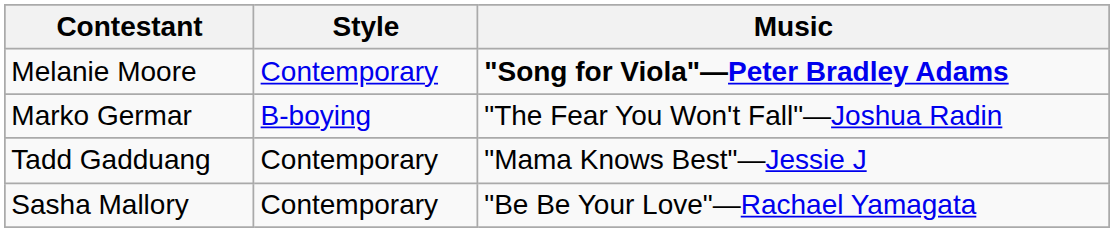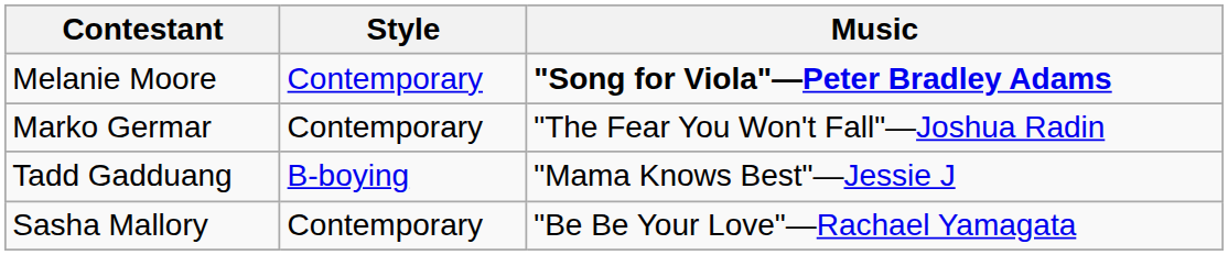Marko Germar | Style: B-boying -> Contemporary
Tadd Gadduang | Style: Contemporary -> B-boying
